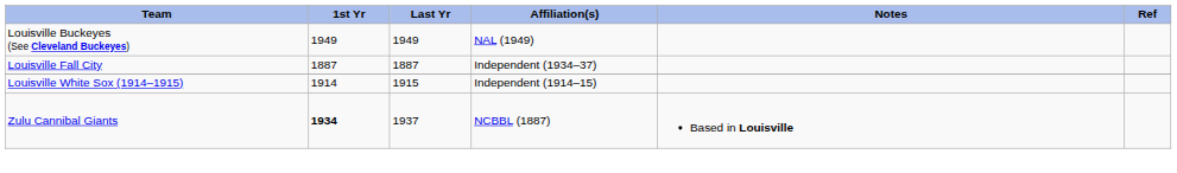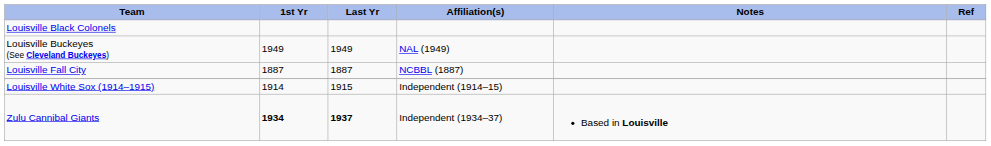+ row: Louisville Black Colonels
Louisville Fall City | Affiliation(s): Independent (1934–37) -> NCBBL (1887)
Zulu Cannibal Giants | Last Yr: normal -> bold
Zulu Cannibal Giants | Affiliation(s): NCBBL (1887) -> Independent (1934–37)
